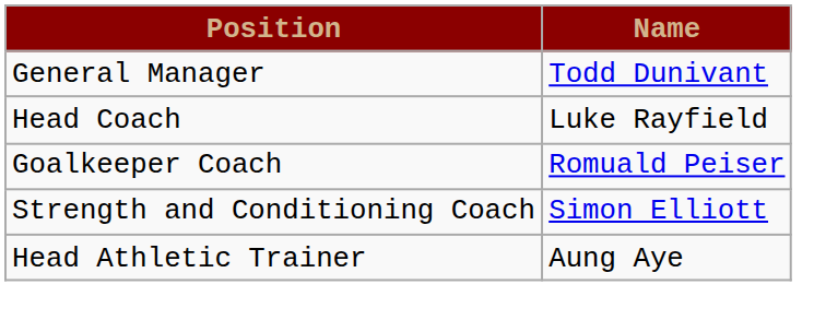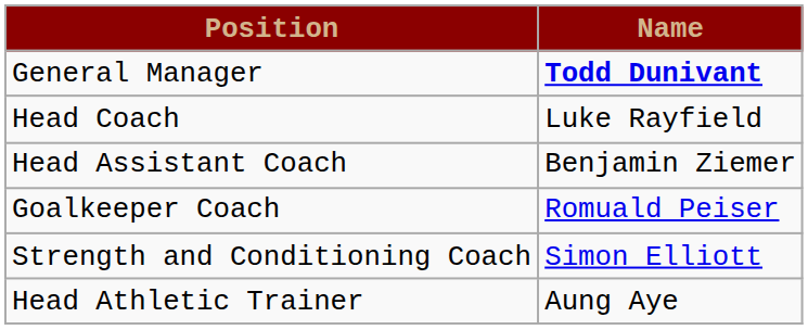General Manager | Name: normal -> bold
+ row: Head Assistant Coach | Benjamin Ziemer
